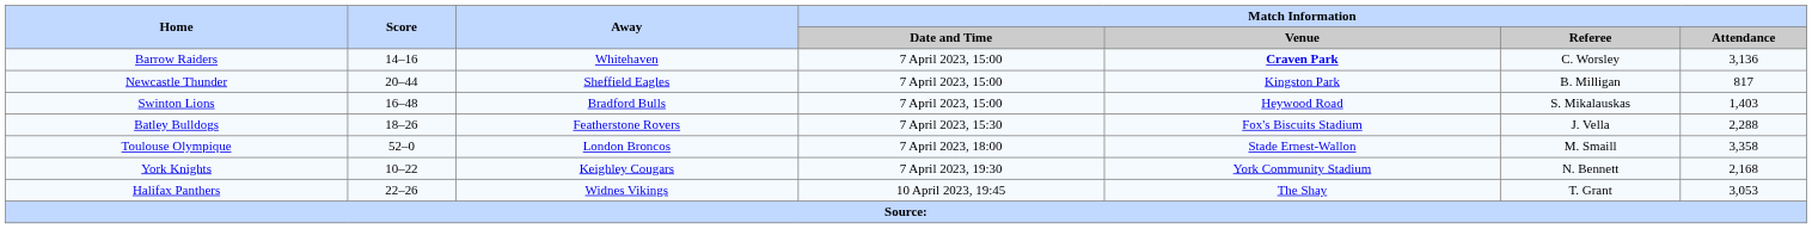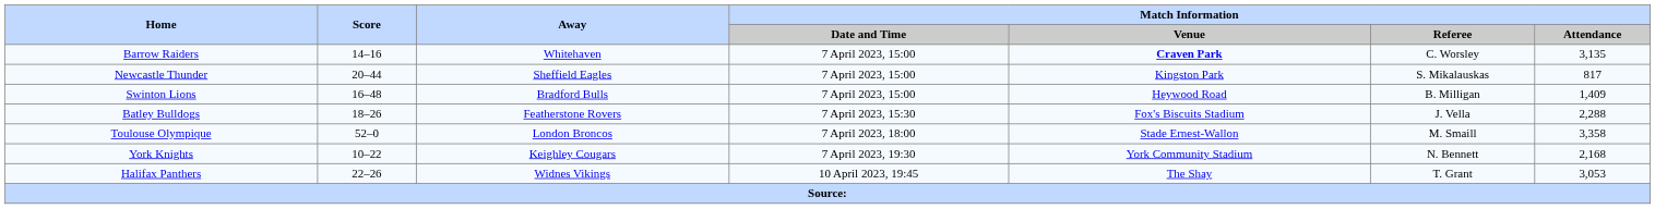Barrow Raiders | Match Information / Attendance: 3,136 -> 3,135
Newcastle Thunder | Match Information / Referee: B. Milligan -> S. Mikalauskas
Swinton Lions | Match Information / Referee: S. Mikalauskas -> B. Milligan
Swinton Lions | Match Information / Attendance: 1,403 -> 1,409
